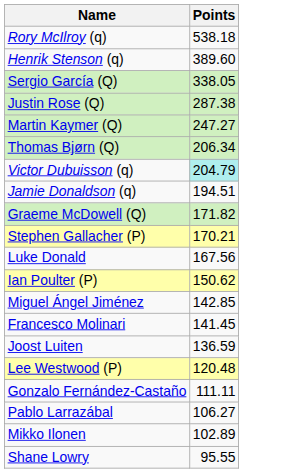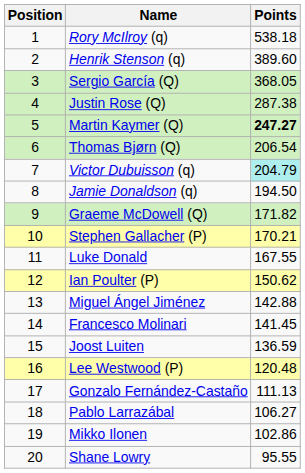+ column: Position | 1 | 2 | 3 | 4 | 5 | 6 | 7 | 8 | 9 | 10 | 11 | 12 | 13 | 14 | 15 | 16 | 17 | 18 | 19 | 20
Sergio García (Q) | Points: 338.05 -> 368.05
Martin Kaymer (Q) | Points: normal -> bold
Thomas Bjørn (Q) | Points: 206.34 -> 206.54
Jamie Donaldson (q) | Points: 194.51 -> 194.50
Luke Donald | Points: 167.56 -> 167.55
Miguel Ángel Jiménez | Points: 142.85 -> 142.88
Gonzalo Fernández-Castaño | Points: 111.11 -> 111.13
Mikko Ilonen | Points: 102.89 -> 102.86
